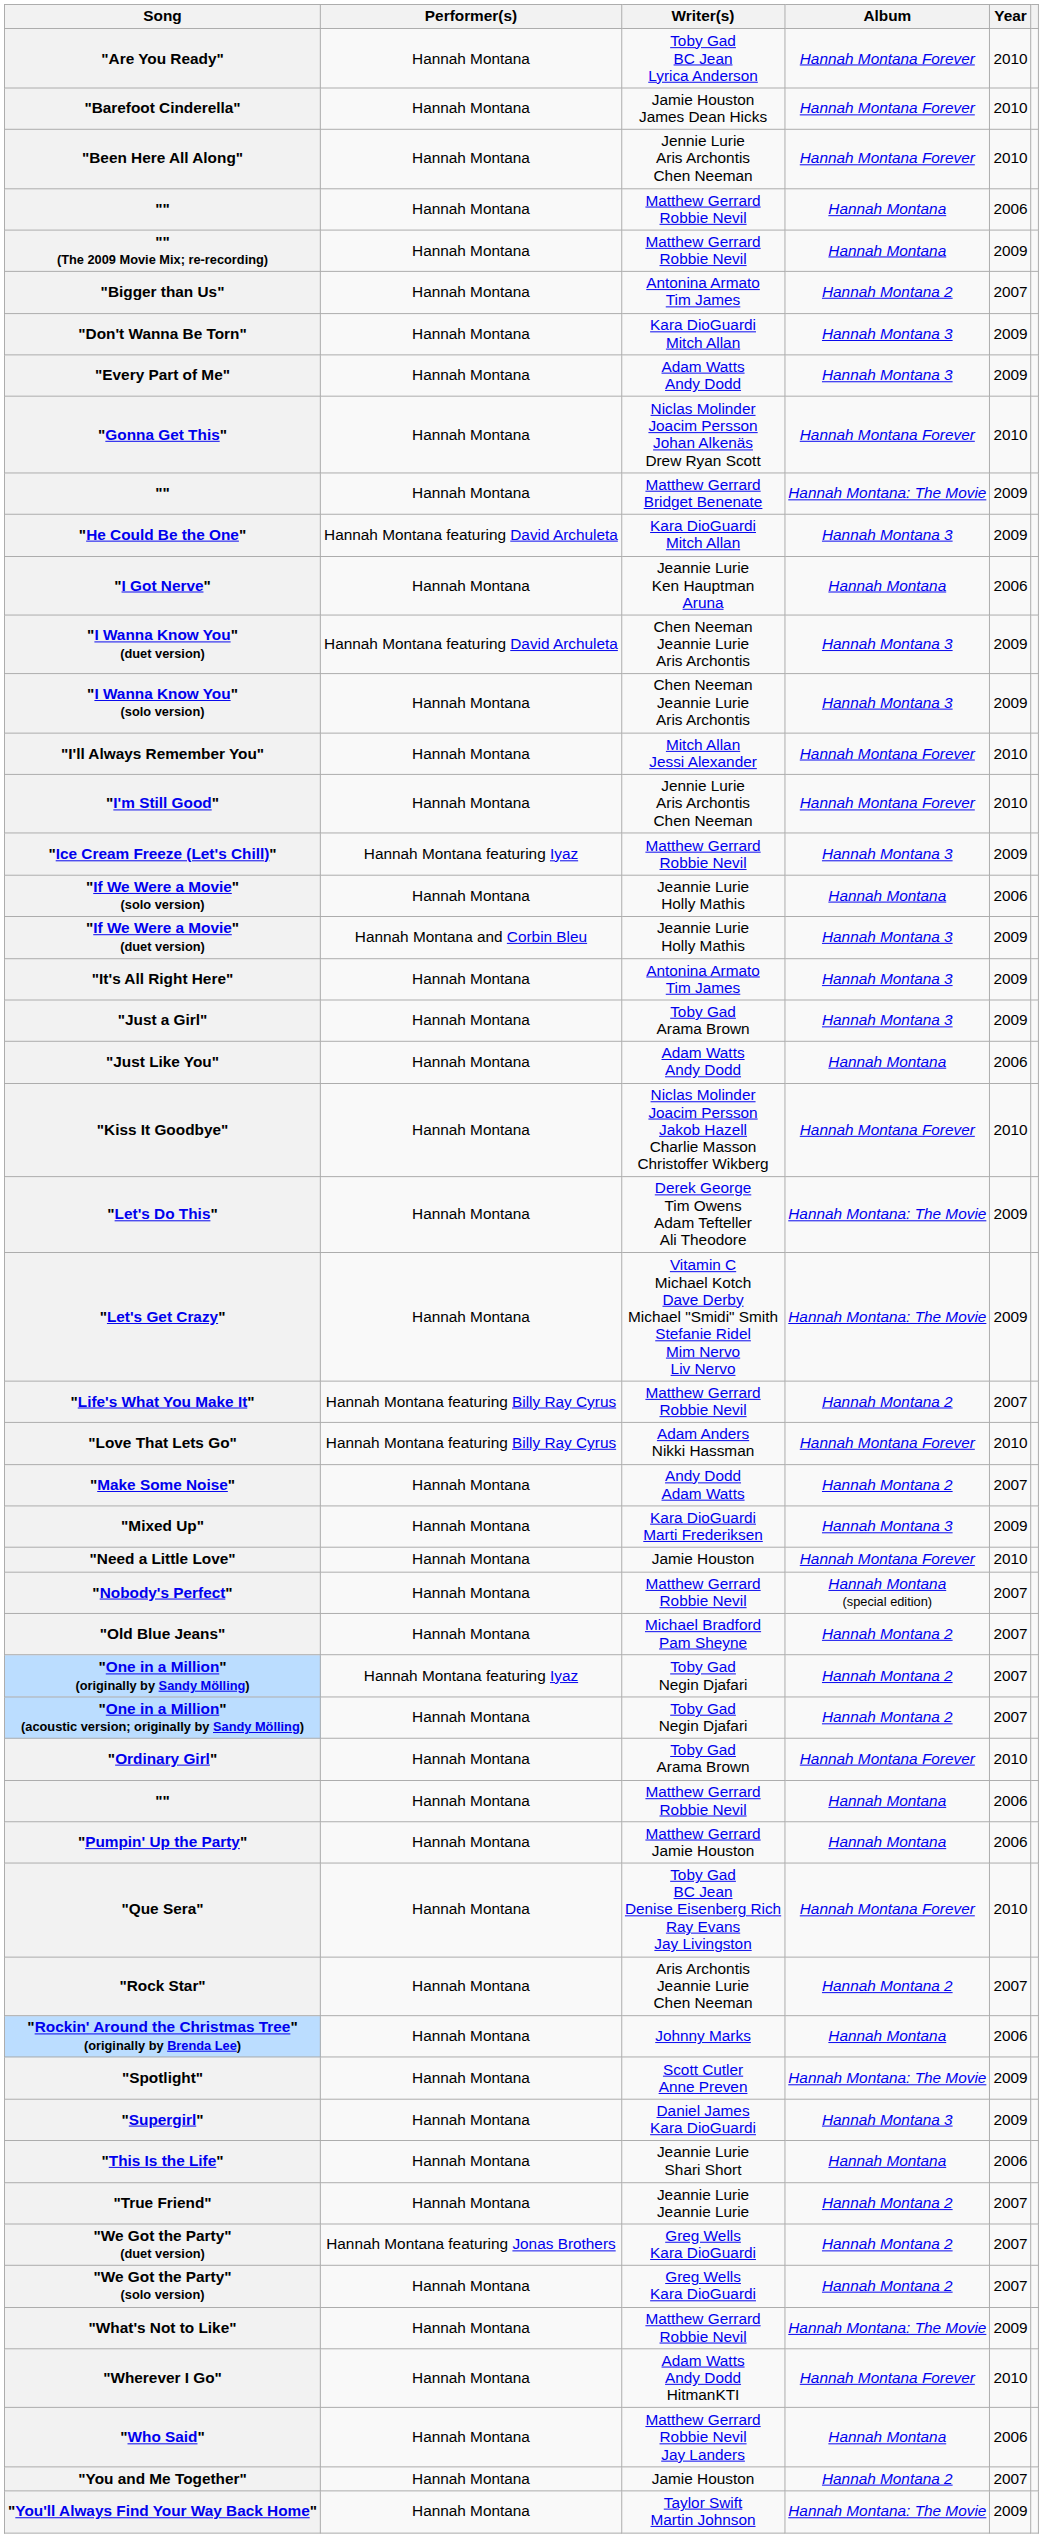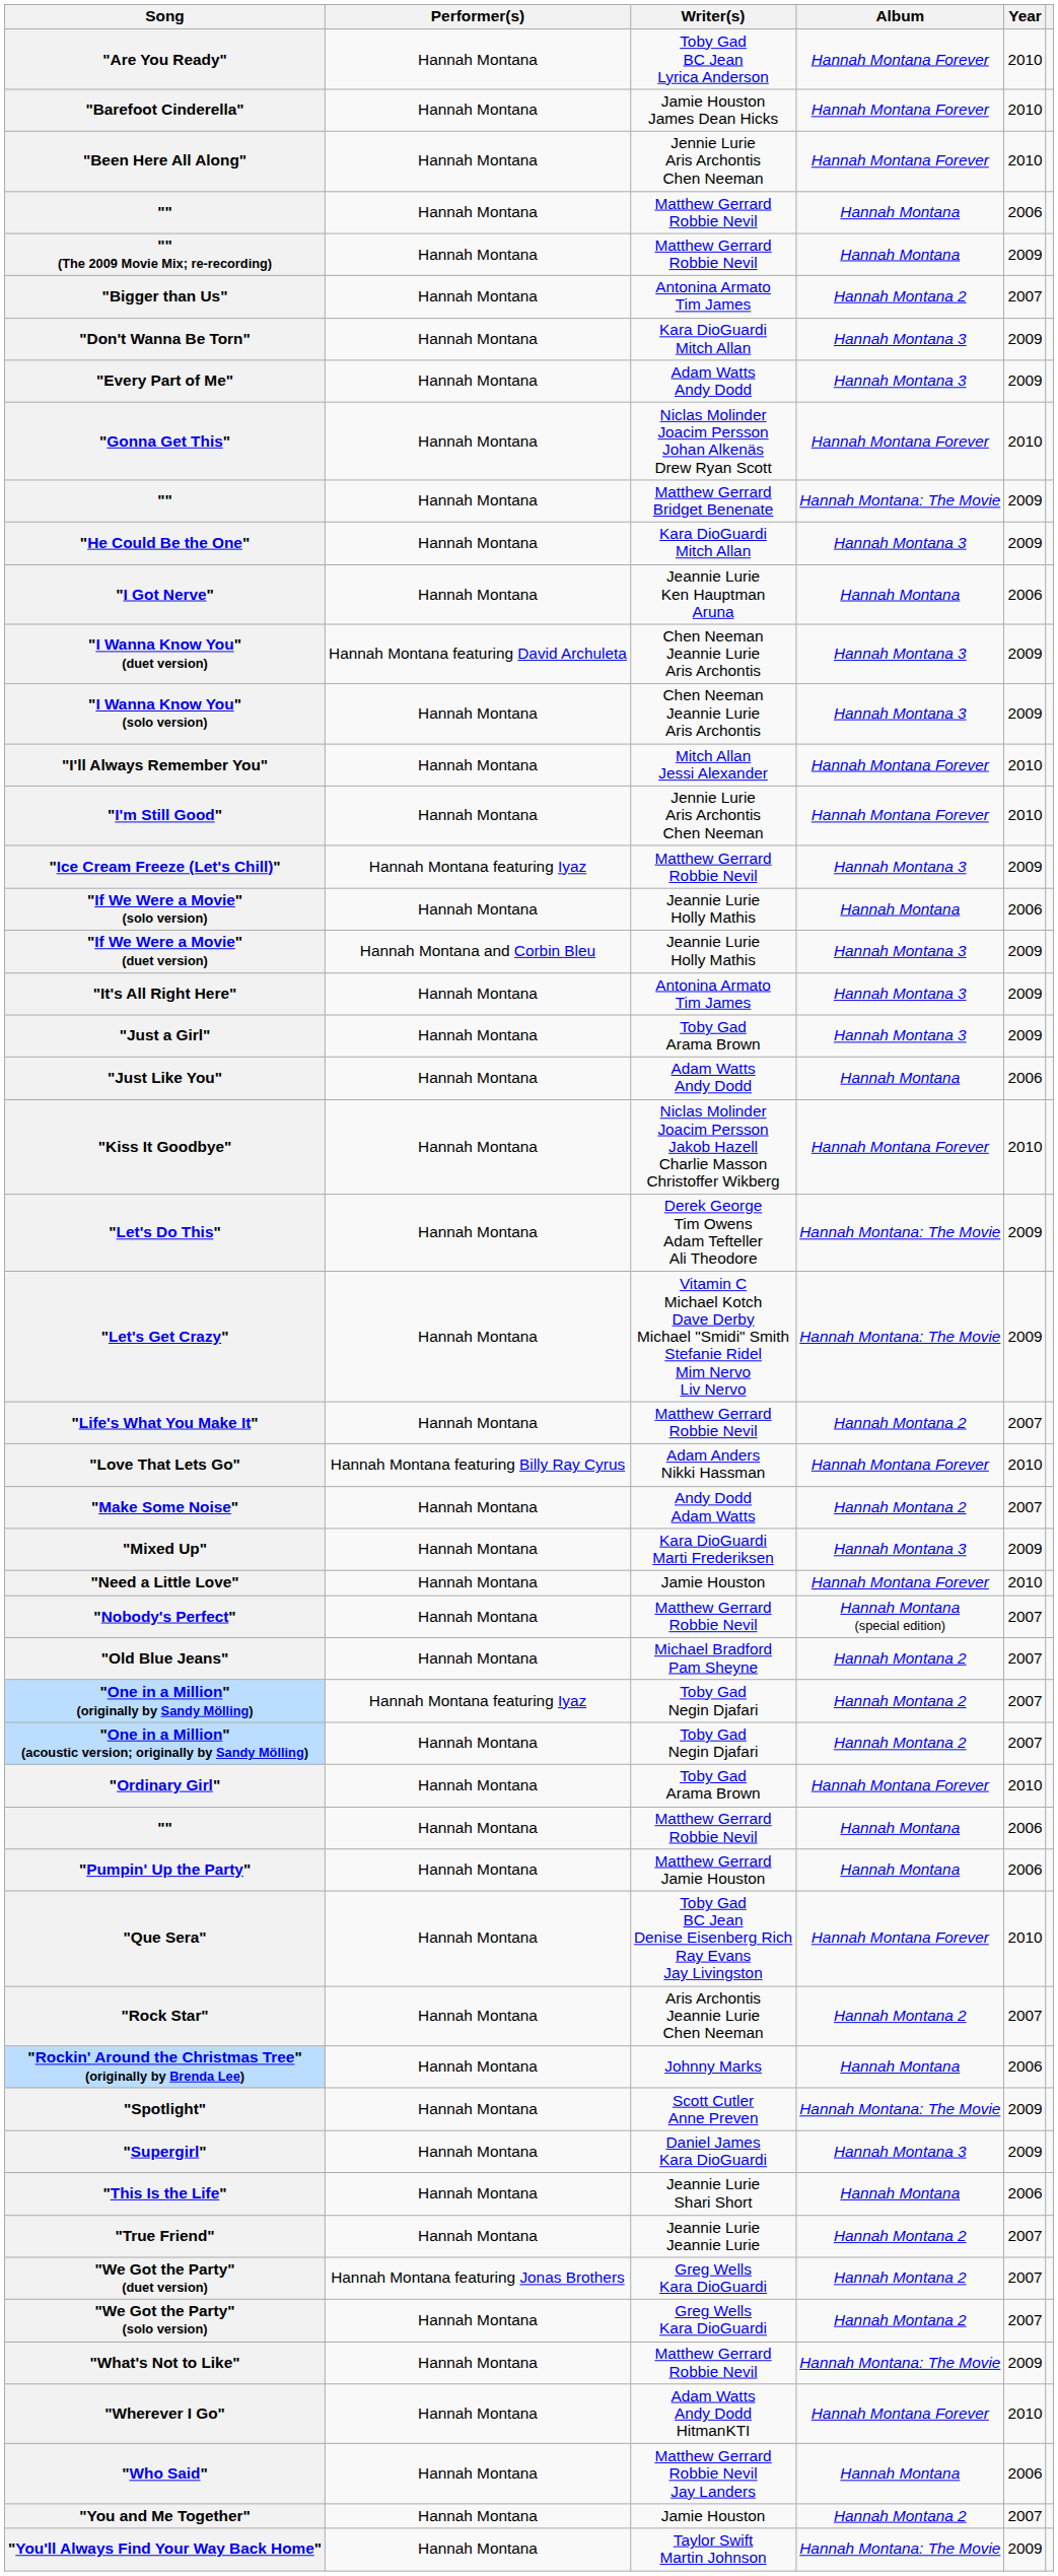"He Could Be the One" | Performer(s): Hannah Montana featuring David Archuleta -> Hannah Montana
"Life's What You Make It" | Performer(s): Hannah Montana featuring Billy Ray Cyrus -> Hannah Montana
